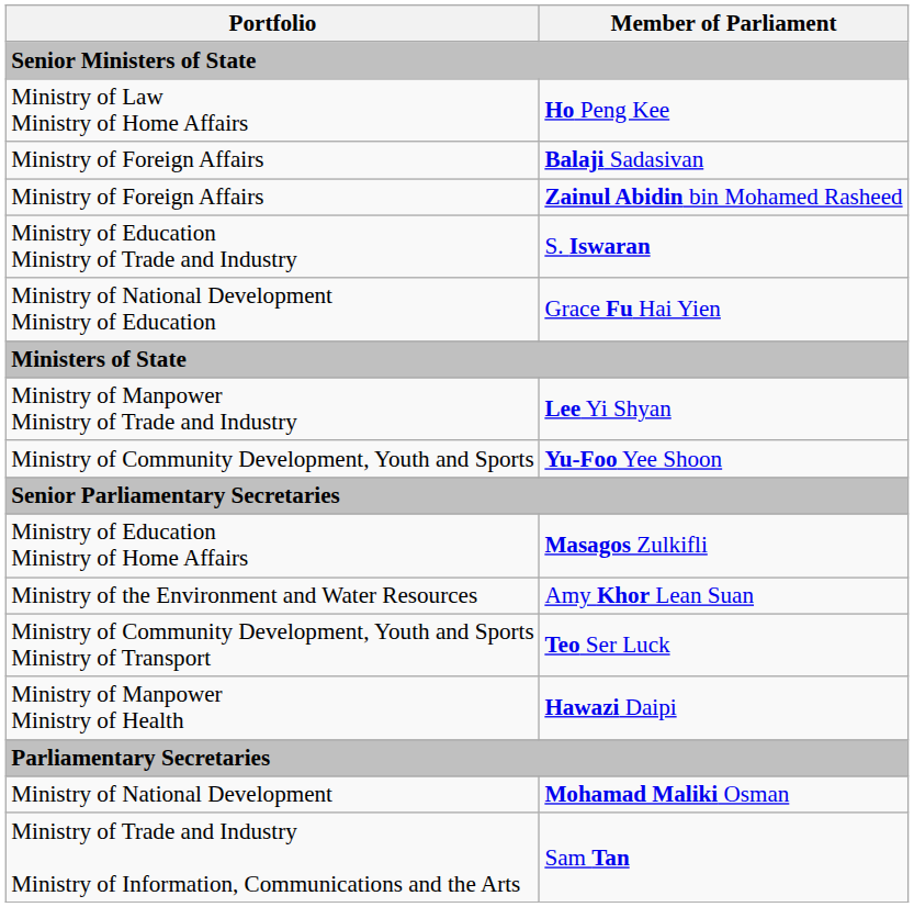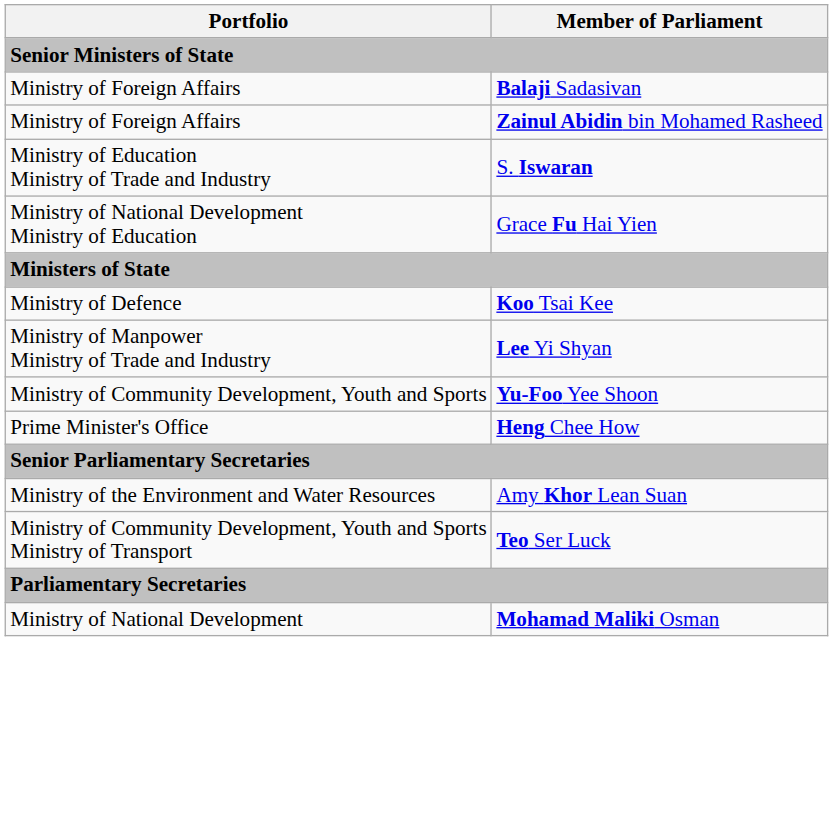- row: Ministry of Law Ministry of Home Affairs | Ho Peng Kee
+ row: Ministry of Defence | Koo Tsai Kee
+ row: Prime Minister's Office | Heng Chee How
- row: Ministry of Education Ministry of Home Affairs | Masagos Zulkifli
- row: Ministry of Manpower Ministry of Health | Hawazi Daipi
- row: Ministry of Trade and Industry Ministry of Information, Communications and the Arts | Sam Tan
